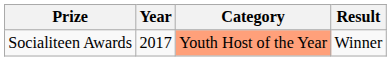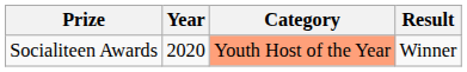Socialiteen Awards | Year: 2017 -> 2020
